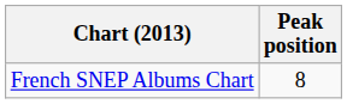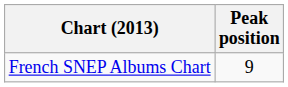French SNEP Albums Chart | Peak position: 8 -> 9
